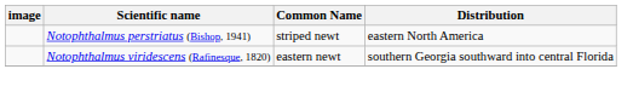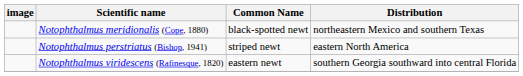+ row: Notophthalmus meridionalis (Cope, 1880) | black-spotted newt | northeastern Mexico and southern Texas
